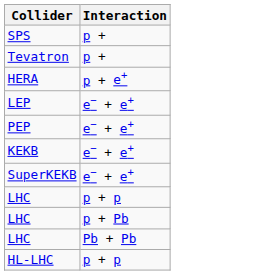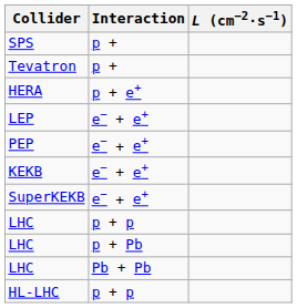+ column: L (cm−2·s−1)
